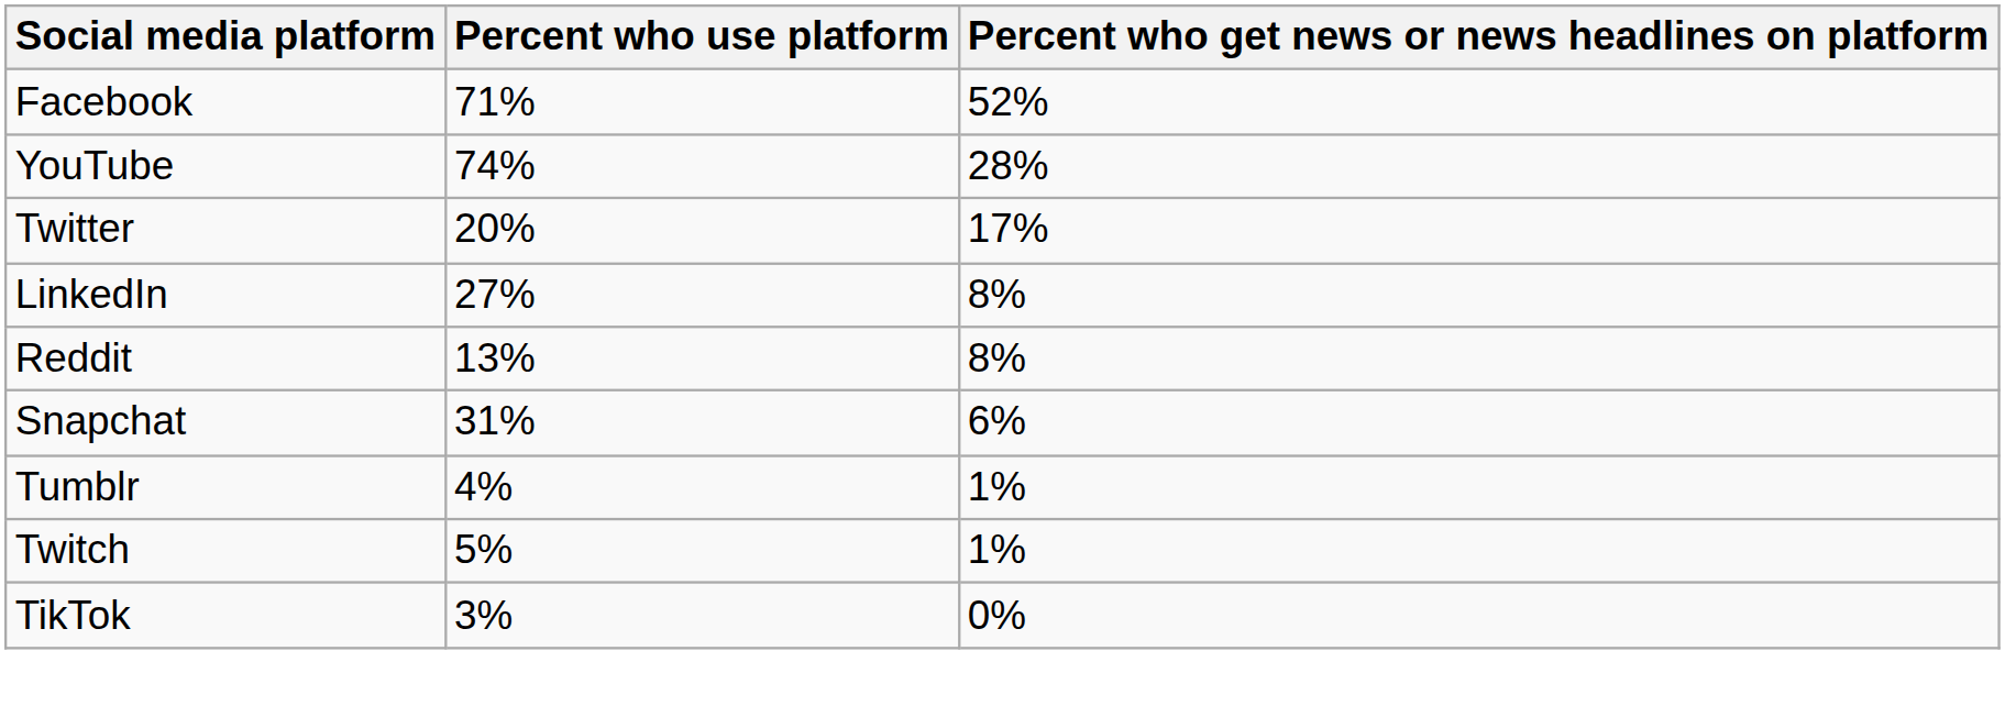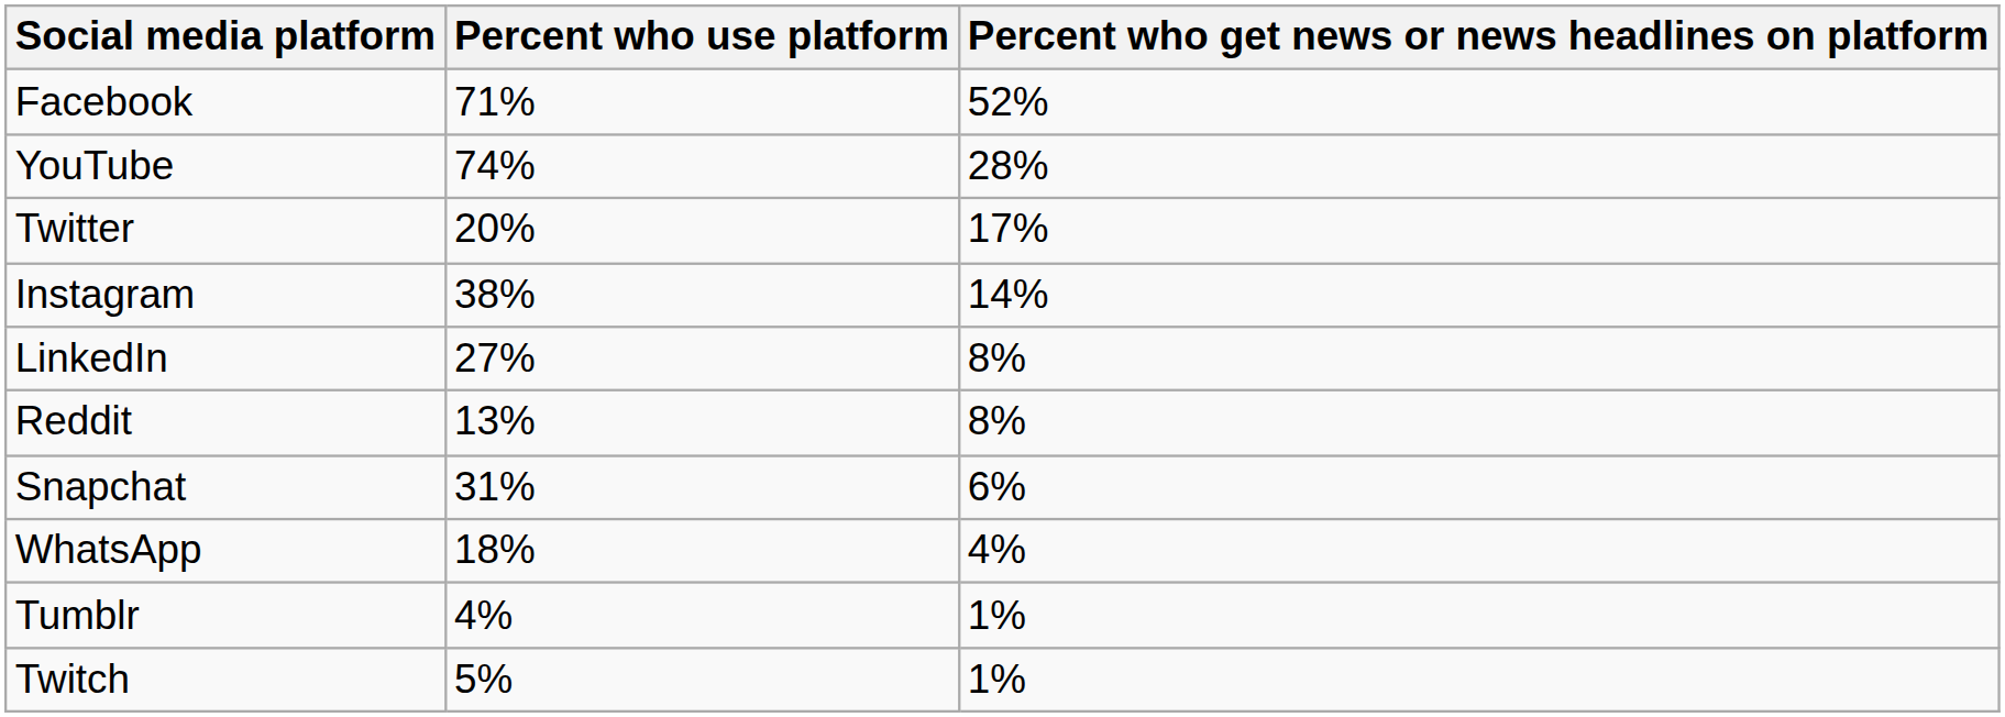+ row: Instagram | 38% | 14%
+ row: WhatsApp | 18% | 4%
- row: TikTok | 3% | 0%
